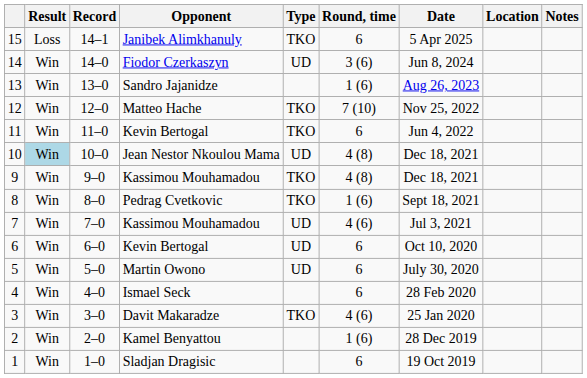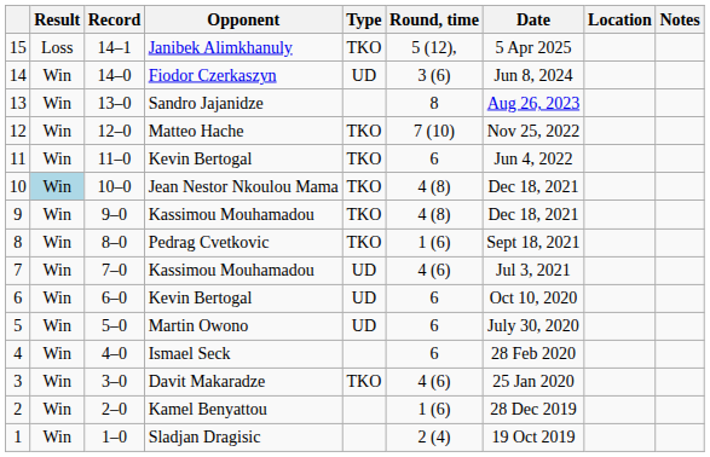15 | Round, time: 6 -> 5 (12),
13 | Round, time: 1 (6) -> 8
10 | Type: UD -> TKO
1 | Round, time: 6 -> 2 (4)
